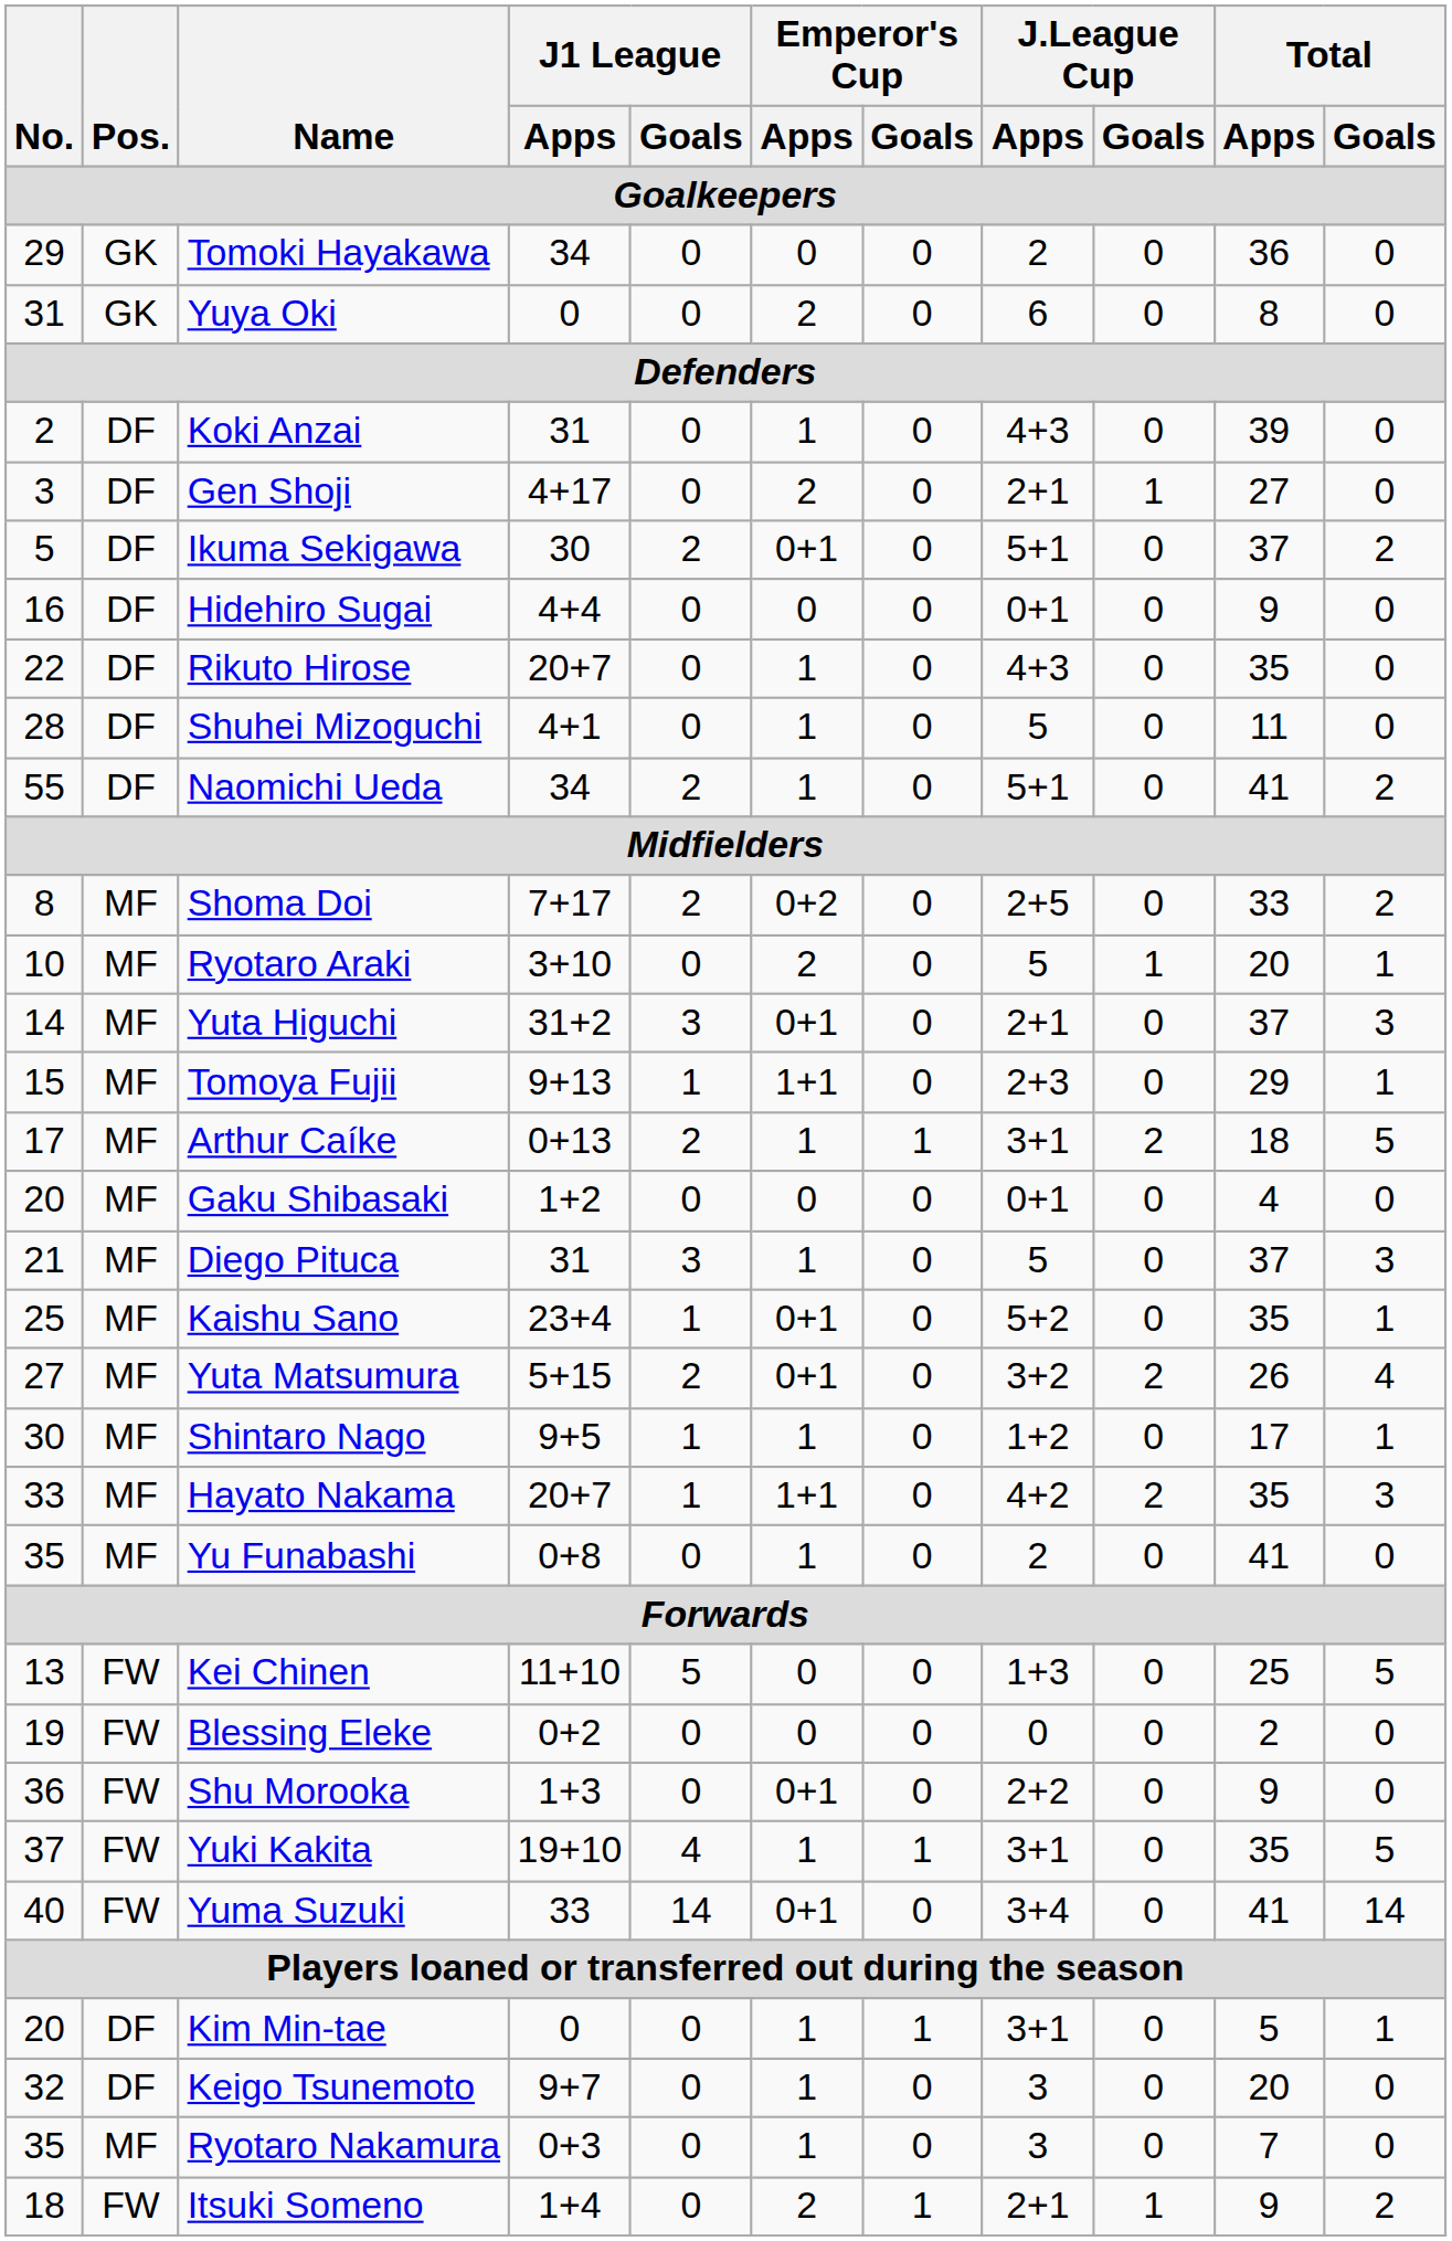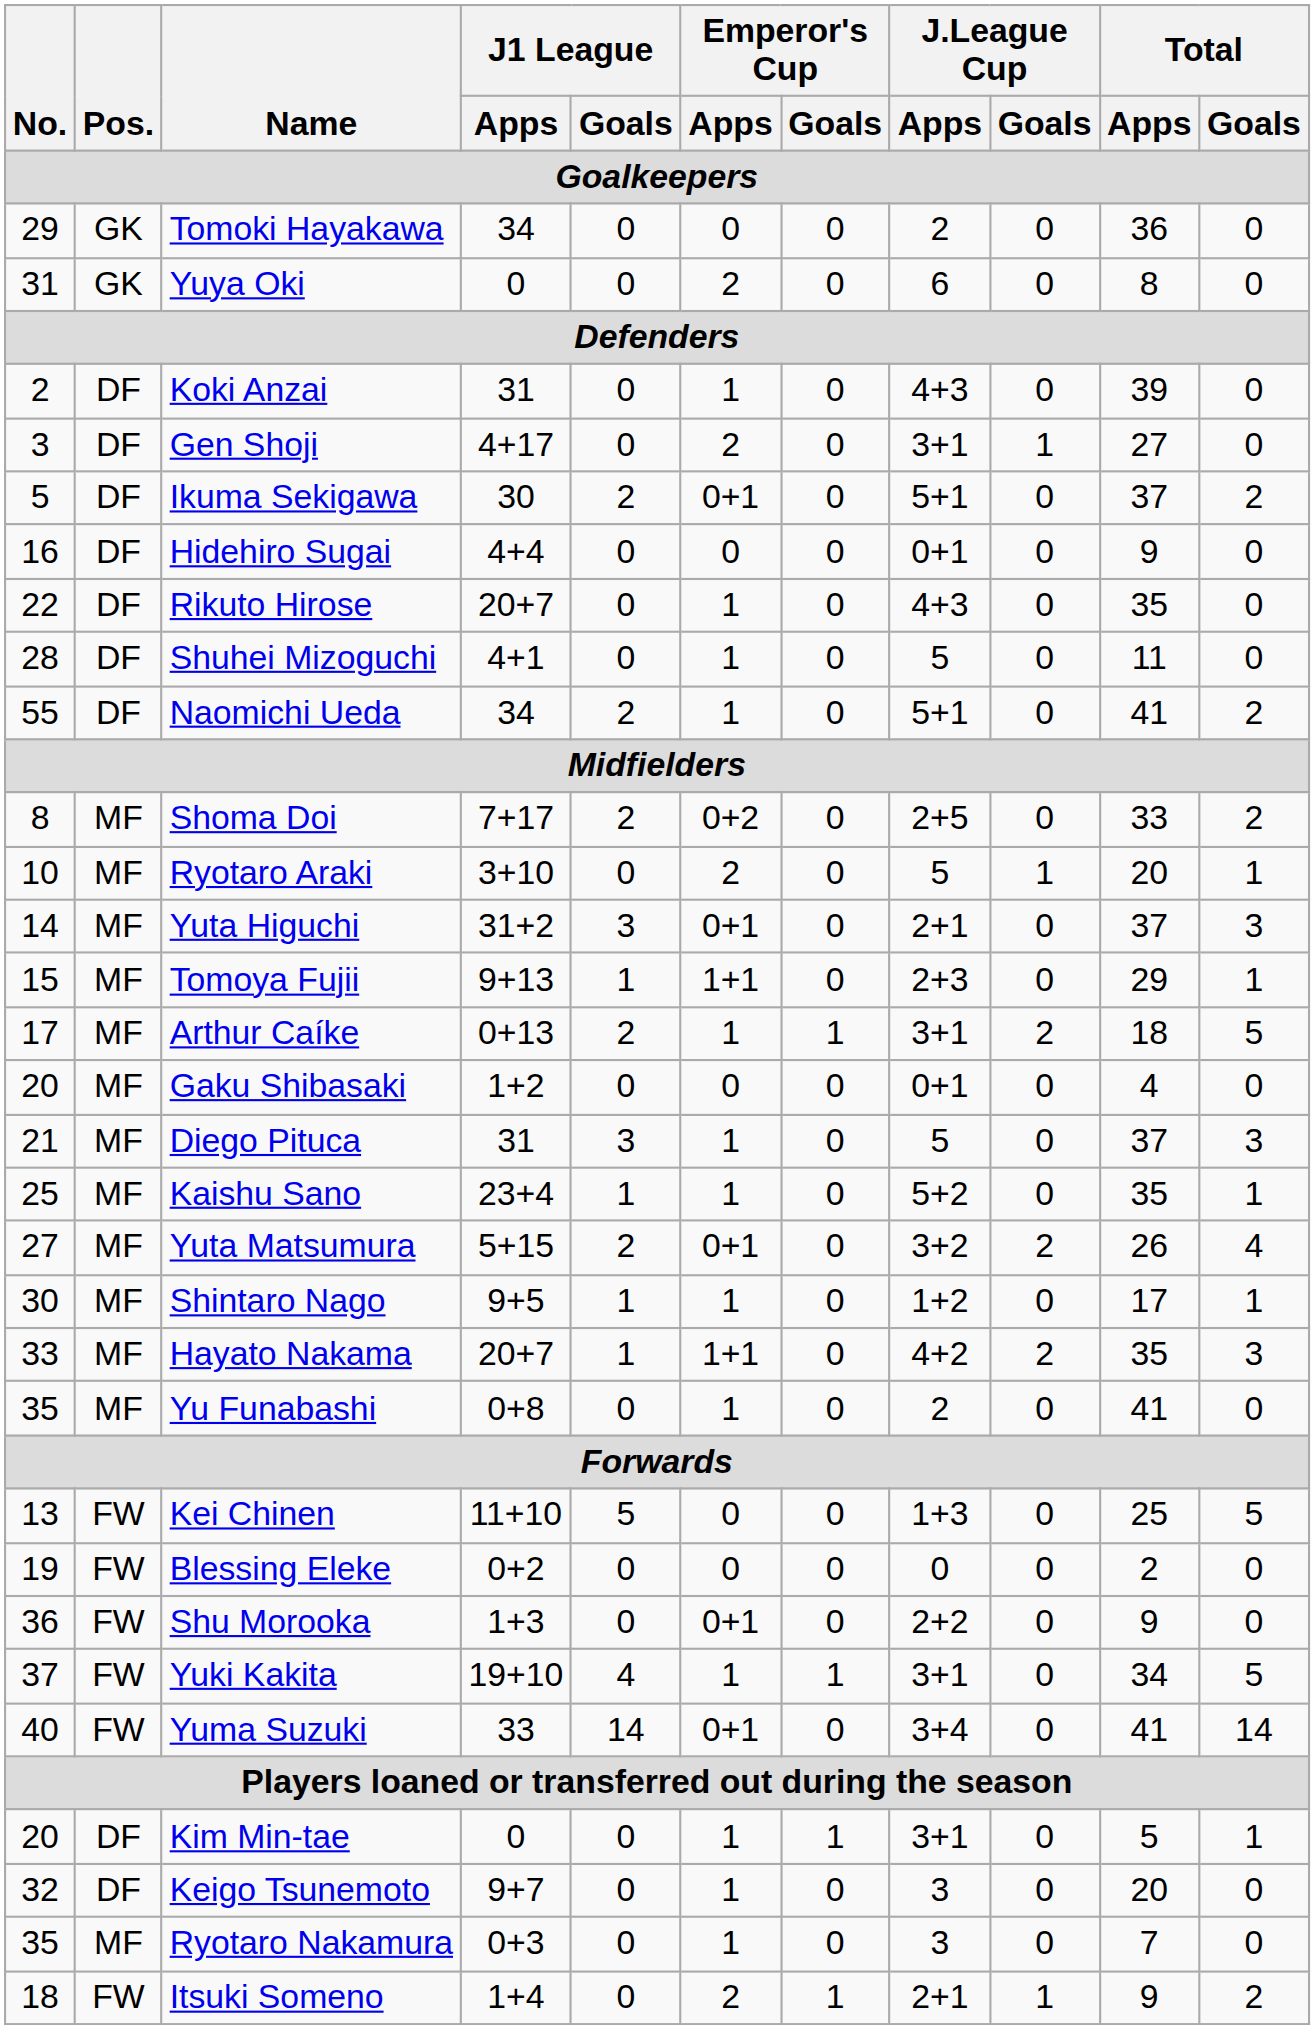Gen Shoji | J.League Cup / Apps / Goalkeepers: 2+1 -> 3+1
Kaishu Sano | Emperor's Cup / Apps / Goalkeepers: 0+1 -> 1
Yuki Kakita | Total / Apps / Goalkeepers: 35 -> 34
